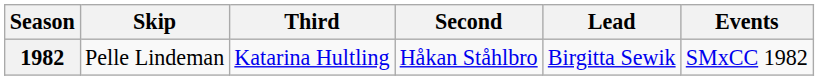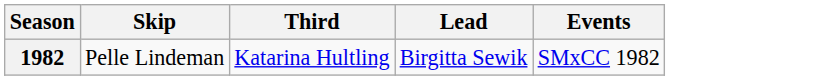- column: Second | Håkan Ståhlbro
